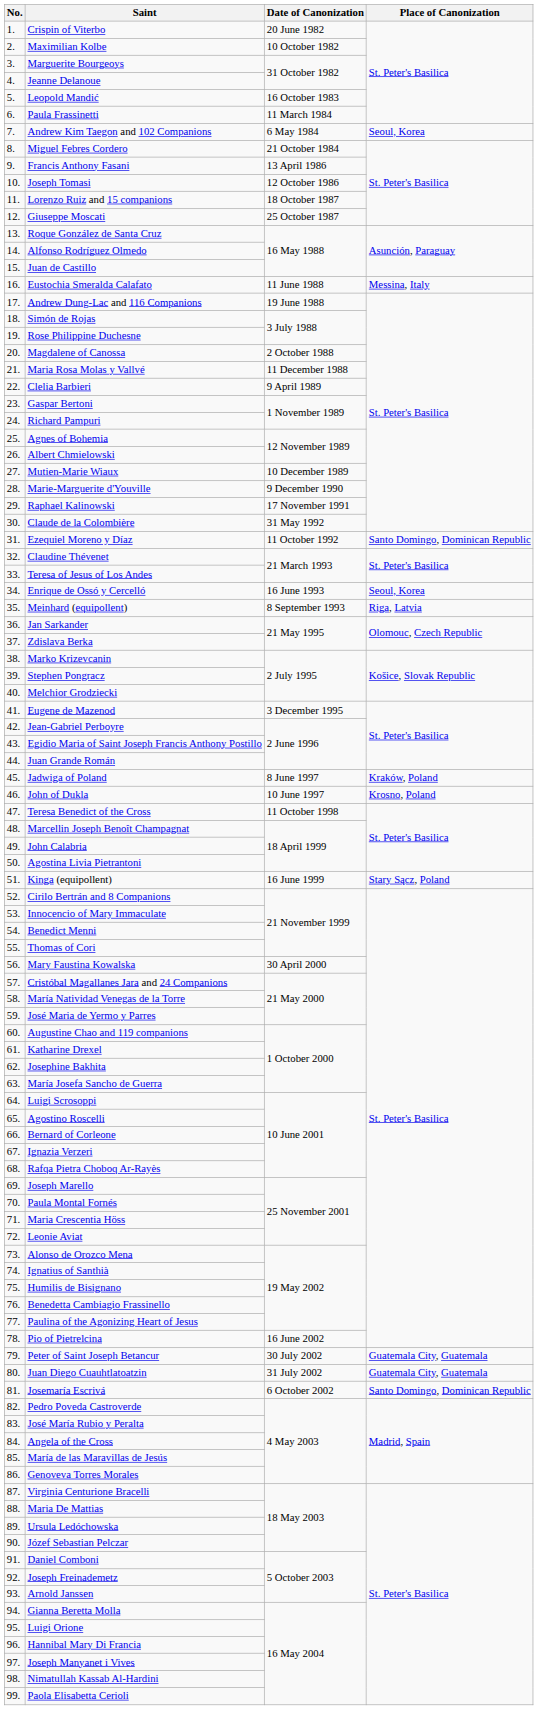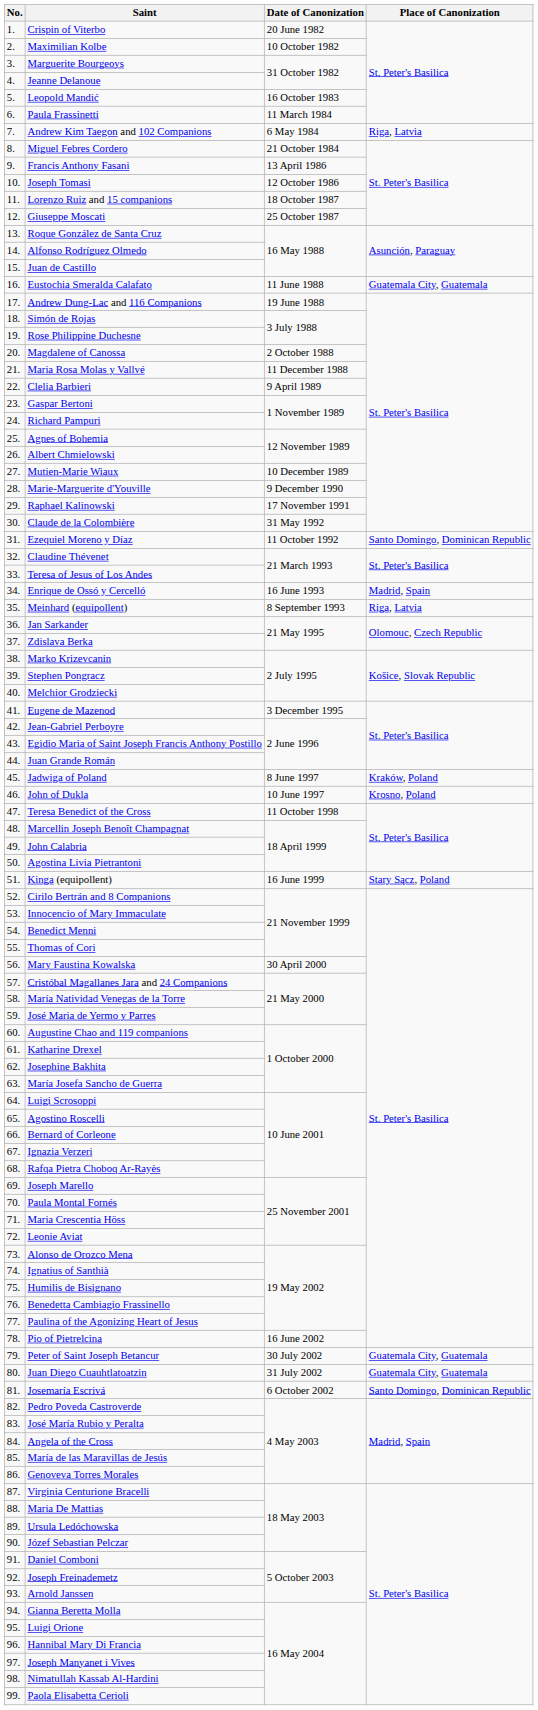Andrew Kim Taegon and 102 Companions | Place of Canonization: Seoul, Korea -> Riga, Latvia
Eustochia Smeralda Calafato | Place of Canonization: Messina, Italy -> Guatemala City, Guatemala
Enrique de Ossó y Cercelló | Place of Canonization: Seoul, Korea -> Madrid, Spain
